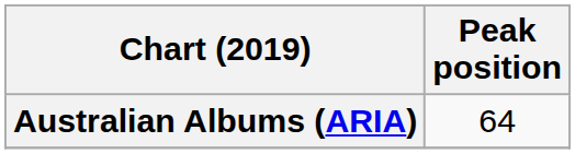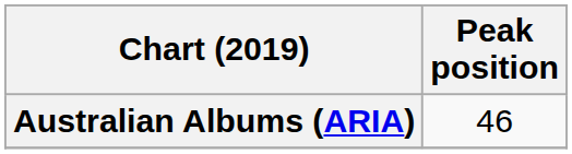Australian Albums (ARIA) | Peak position: 64 -> 46
